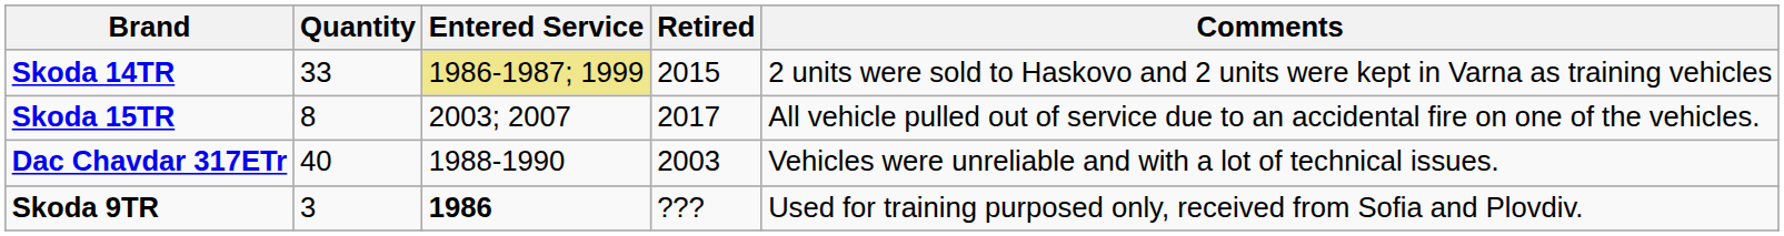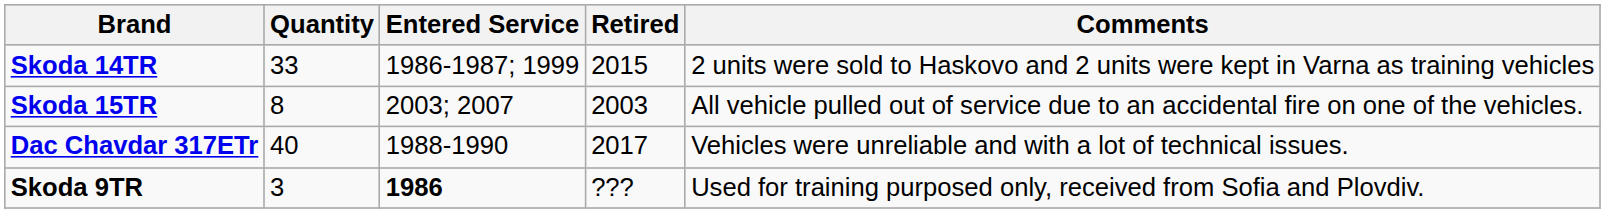Skoda 14TR | Entered Service: khaki background -> no background
Skoda 15TR | Retired: 2017 -> 2003
Dac Chavdar 317ETr | Retired: 2003 -> 2017
